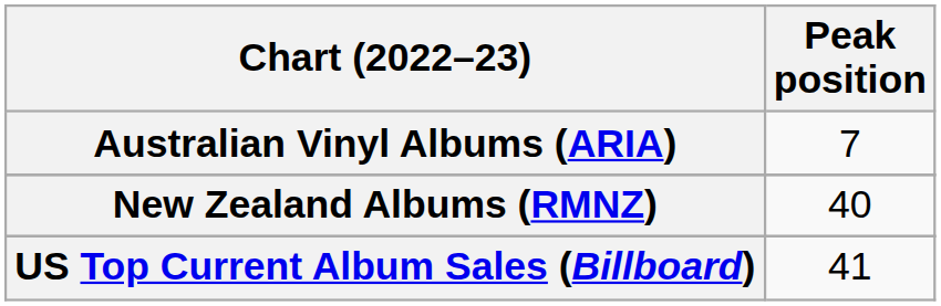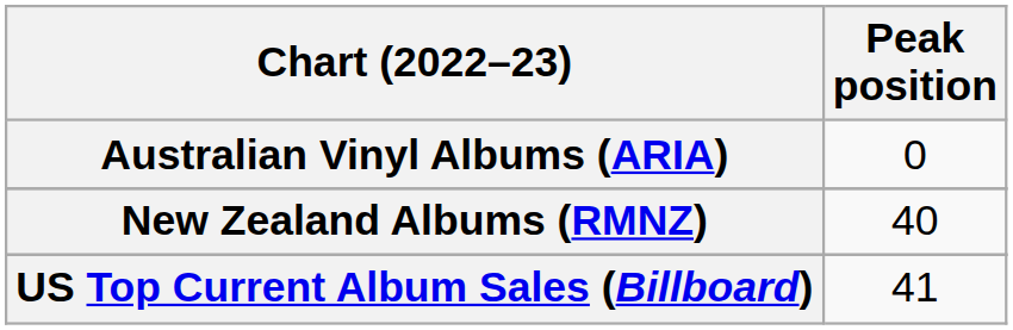Australian Vinyl Albums (ARIA) | Peak position: 7 -> 0
